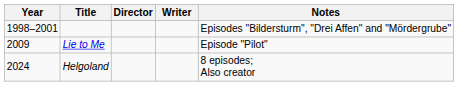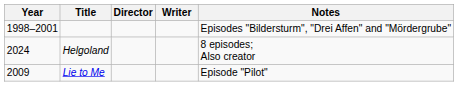rows swapped: Lie to Me <-> Helgoland
